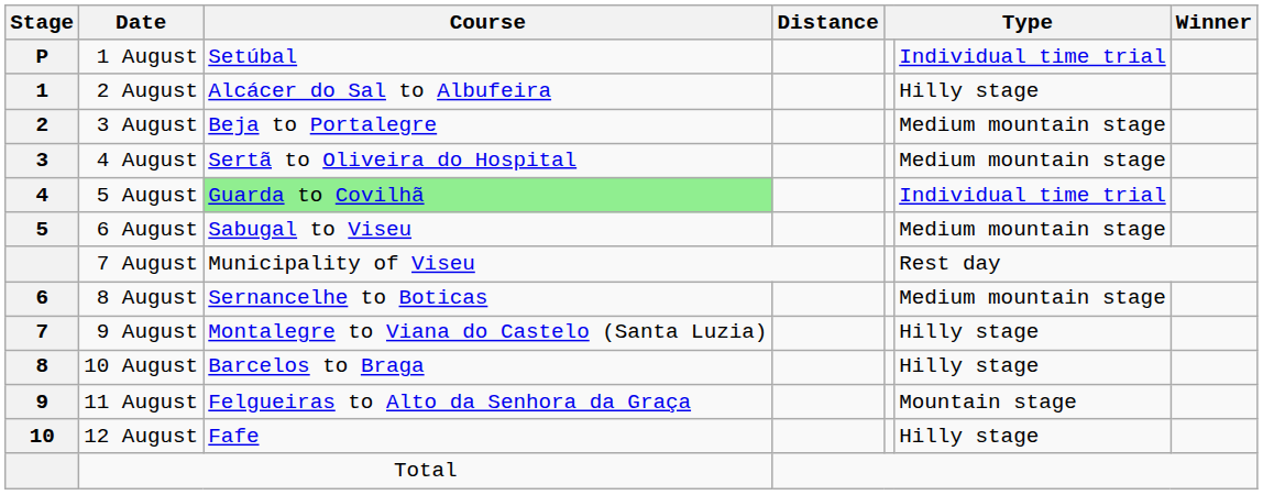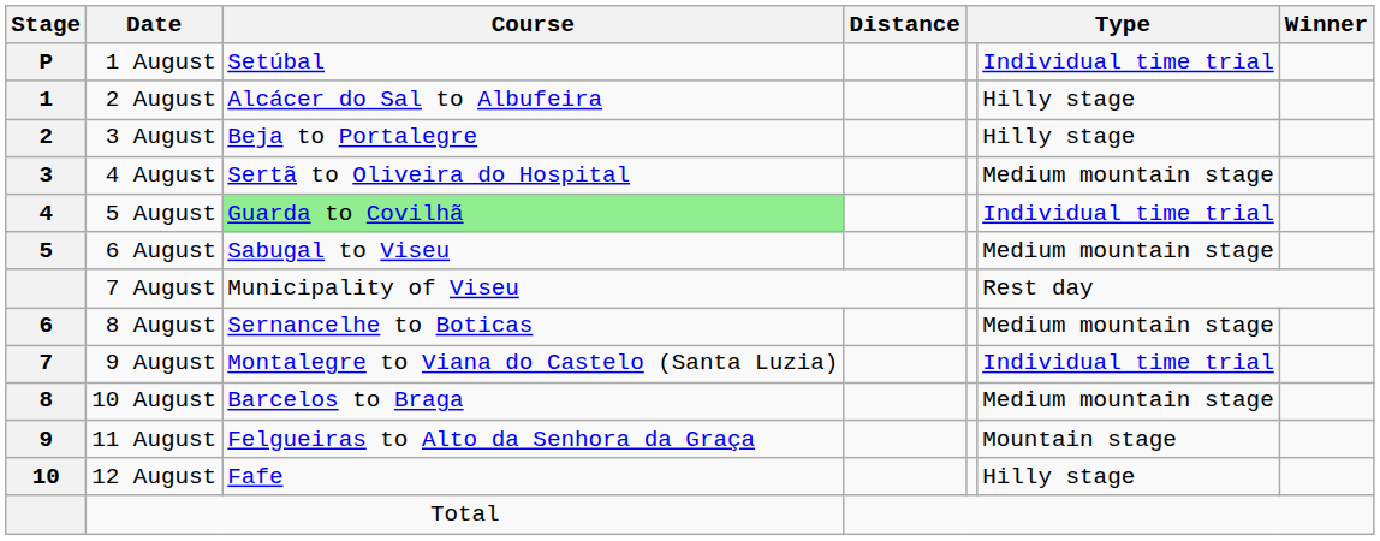3 August | column 6: Medium mountain stage -> Hilly stage
9 August | column 6: Hilly stage -> Individual time trial
10 August | column 6: Hilly stage -> Medium mountain stage
